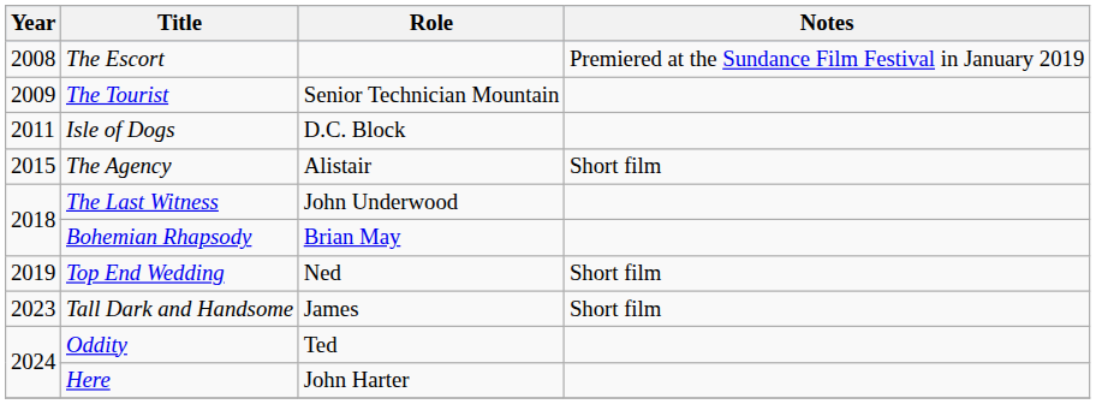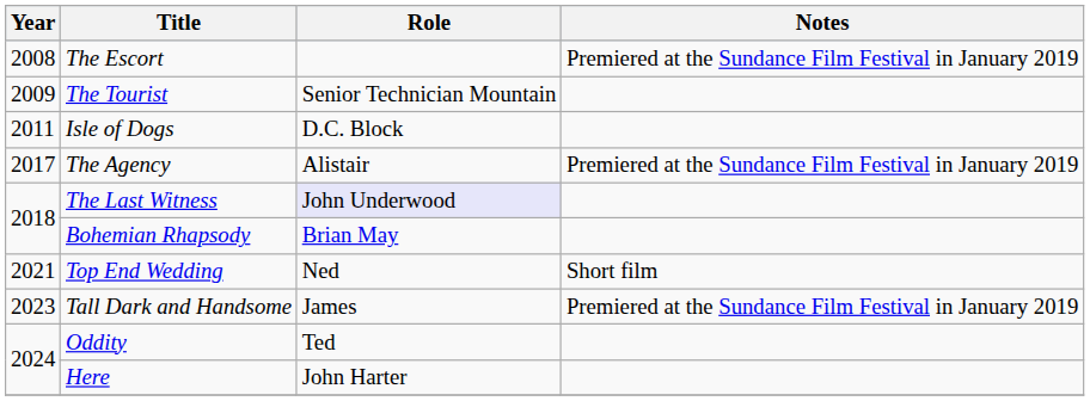The Agency | Year: 2015 -> 2017
The Agency | Notes: Short film -> Premiered at the Sundance Film Festival in January 2019
The Last Witness | Role: no background -> lavender background
Top End Wedding | Year: 2019 -> 2021
Tall Dark and Handsome | Notes: Short film -> Premiered at the Sundance Film Festival in January 2019
